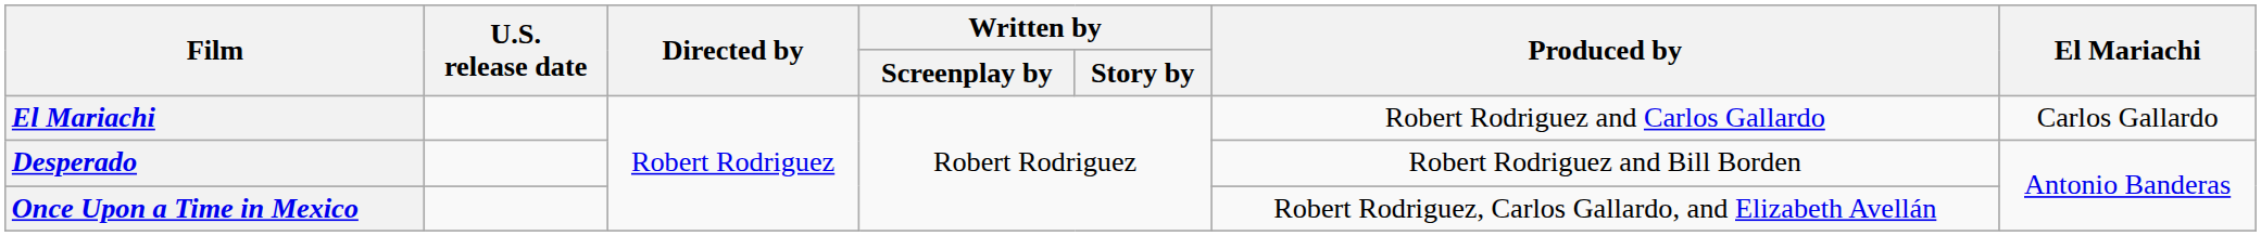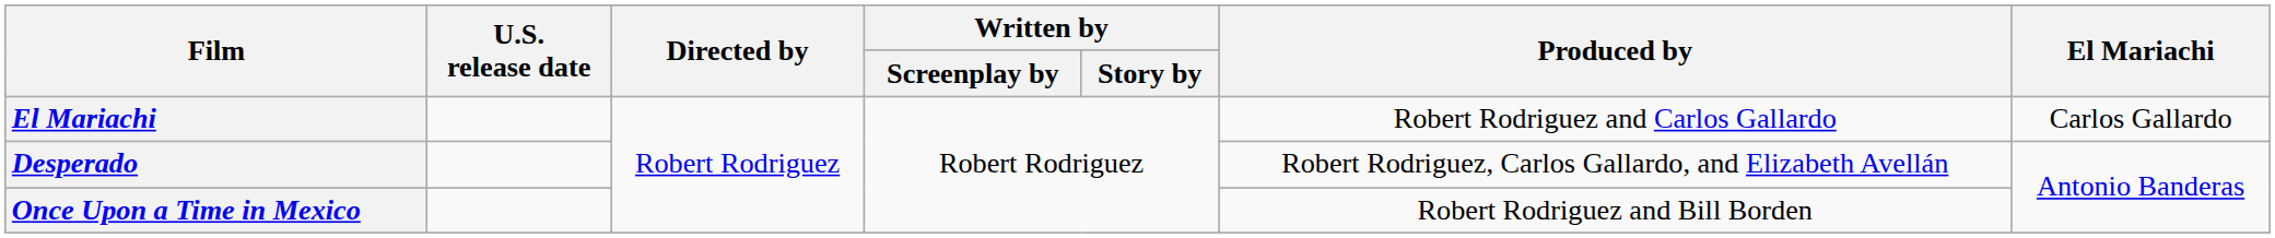Desperado | Produced by: Robert Rodriguez and Bill Borden -> Robert Rodriguez, Carlos Gallardo, and Elizabeth Avellán
Once Upon a Time in Mexico | Produced by: Robert Rodriguez, Carlos Gallardo, and Elizabeth Avellán -> Robert Rodriguez and Bill Borden
